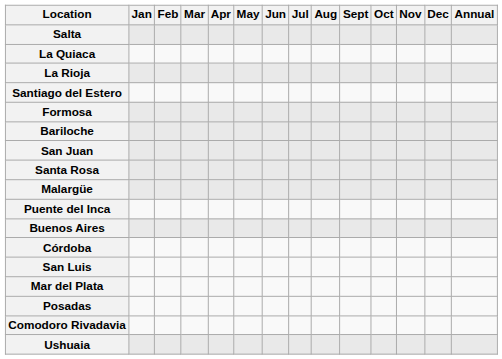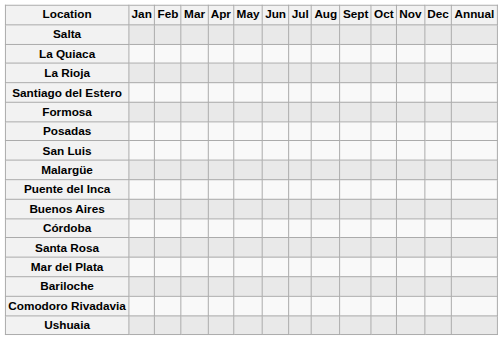rows swapped: Posadas <-> Bariloche
- row: San Juan
rows swapped: San Luis <-> Santa Rosa
